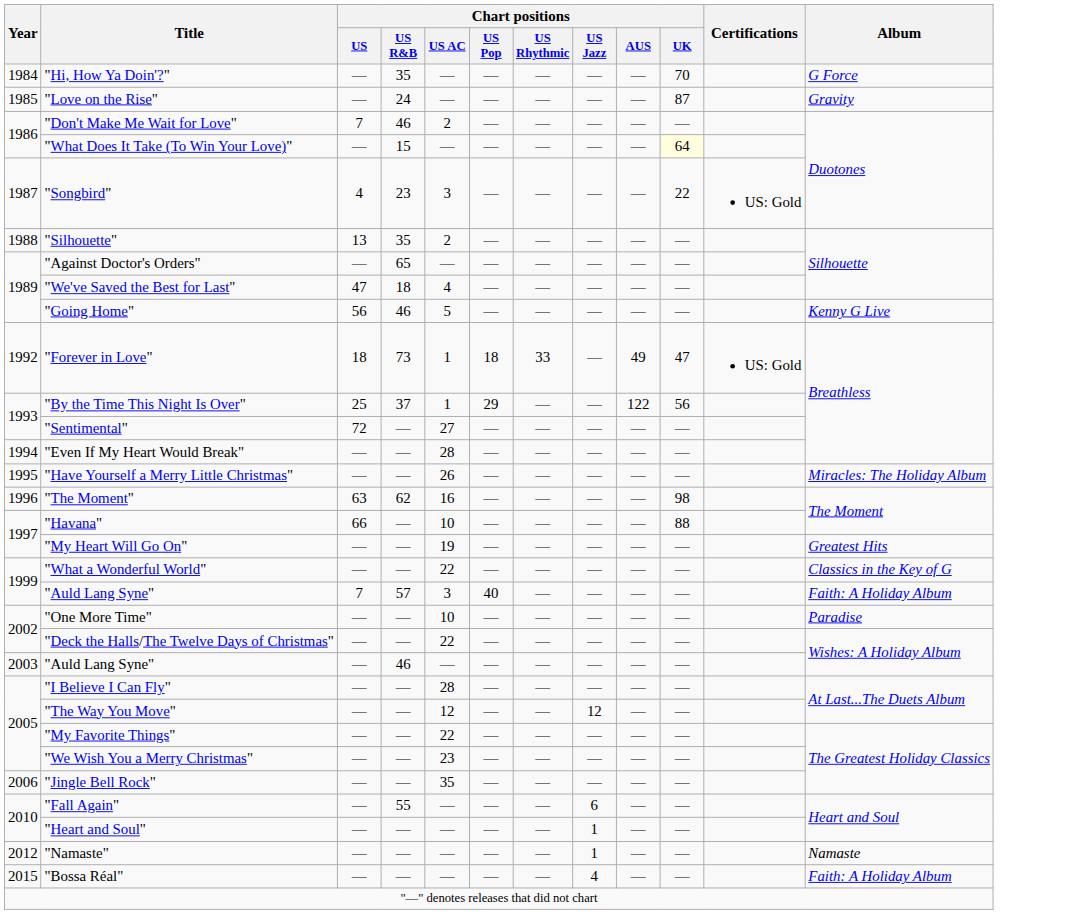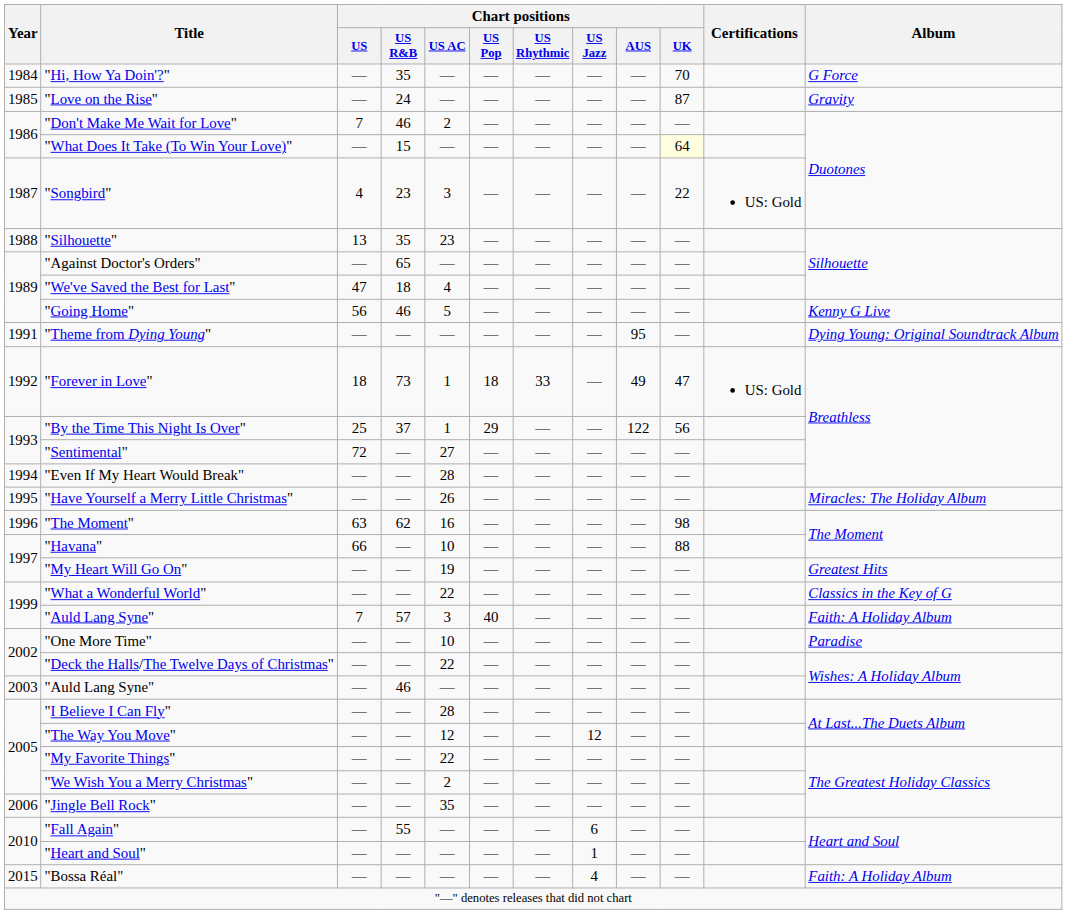"Silhouette" | Chart positions / US AC: 2 -> 23
+ row: 1991 | "Theme from Dying Young" | — | — | — | — | — | — | 95 | — | Dying Young: Original Soundtrack Album
"We Wish You a Merry Christmas" | Chart positions / US AC: 23 -> 2
- row: 2012 | "Namaste" | — | — | — | — | — | 1 | — | — | Namaste
